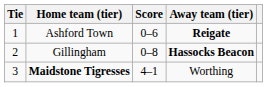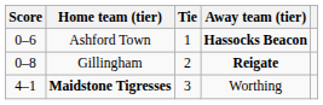columns swapped: Tie <-> Score
Ashford Town | Away team (tier): Reigate -> Hassocks Beacon
Gillingham | Away team (tier): Hassocks Beacon -> Reigate
